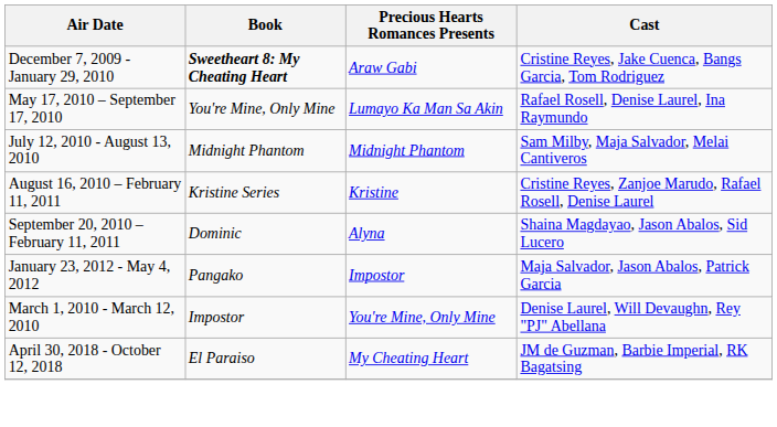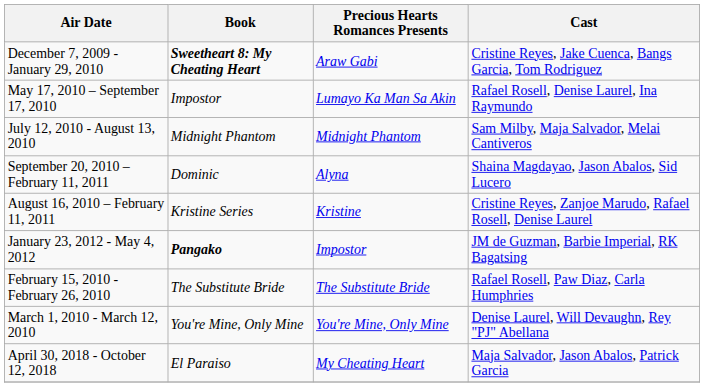May 17, 2010 – September 17, 2010 | Book: You're Mine, Only Mine -> Impostor
rows swapped: September 20, 2010 – February 11, 2011 <-> August 16, 2010 – February 11, 2011
January 23, 2012 - May 4, 2012 | Book: normal -> bold
January 23, 2012 - May 4, 2012 | Cast: Maja Salvador, Jason Abalos, Patrick Garcia -> JM de Guzman, Barbie Imperial, RK Bagatsing
+ row: February 15, 2010 - February 26, 2010 | The Substitute Bride | The Substitute Bride | Rafael Rosell, Paw Diaz, Carla Humphries
March 1, 2010 - March 12, 2010 | Book: Impostor -> You're Mine, Only Mine
April 30, 2018 - October 12, 2018 | Cast: JM de Guzman, Barbie Imperial, RK Bagatsing -> Maja Salvador, Jason Abalos, Patrick Garcia
